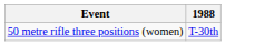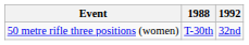+ column: 1992 | 32nd
